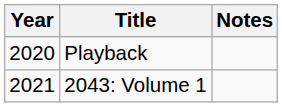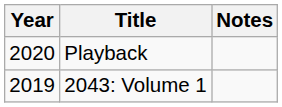2043: Volume 1 | Year: 2021 -> 2019
